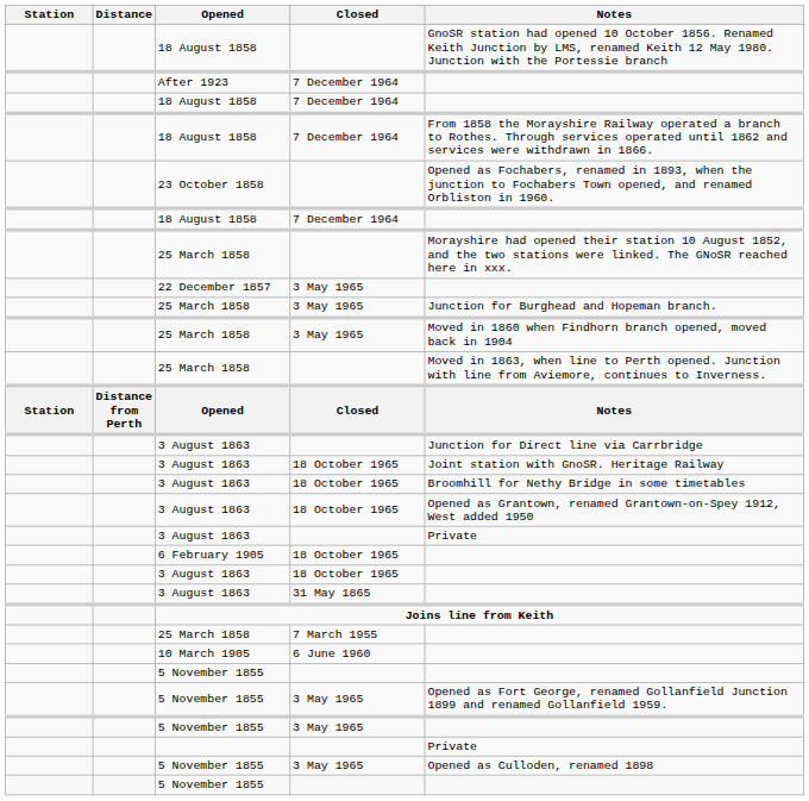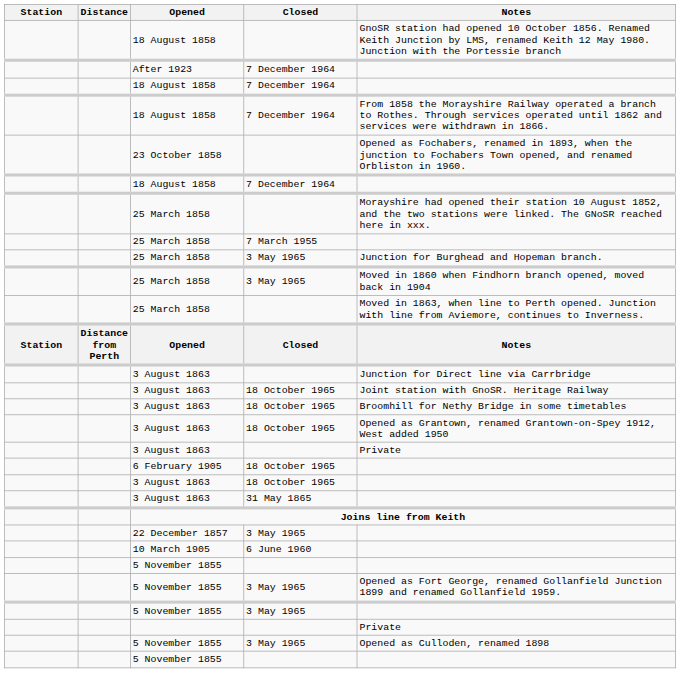rows swapped: 25 March 1858 / 7 March 1955 <-> 22 December 1857
